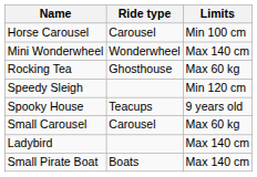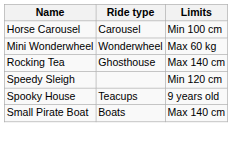Mini Wonderwheel | Limits: Max 140 cm -> Max 60 kg
Rocking Tea | Limits: Max 60 kg -> Max 140 cm
- row: Small Carousel | Carousel | Max 60 kg
- row: Ladybird | Max 140 cm
